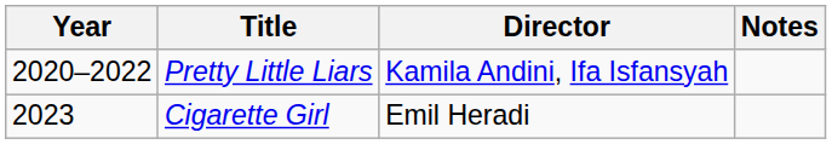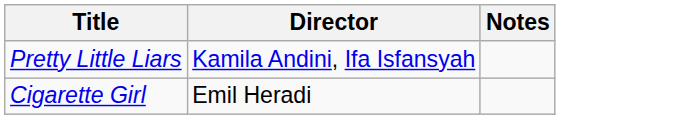- column: Year | 2020–2022 | 2023
